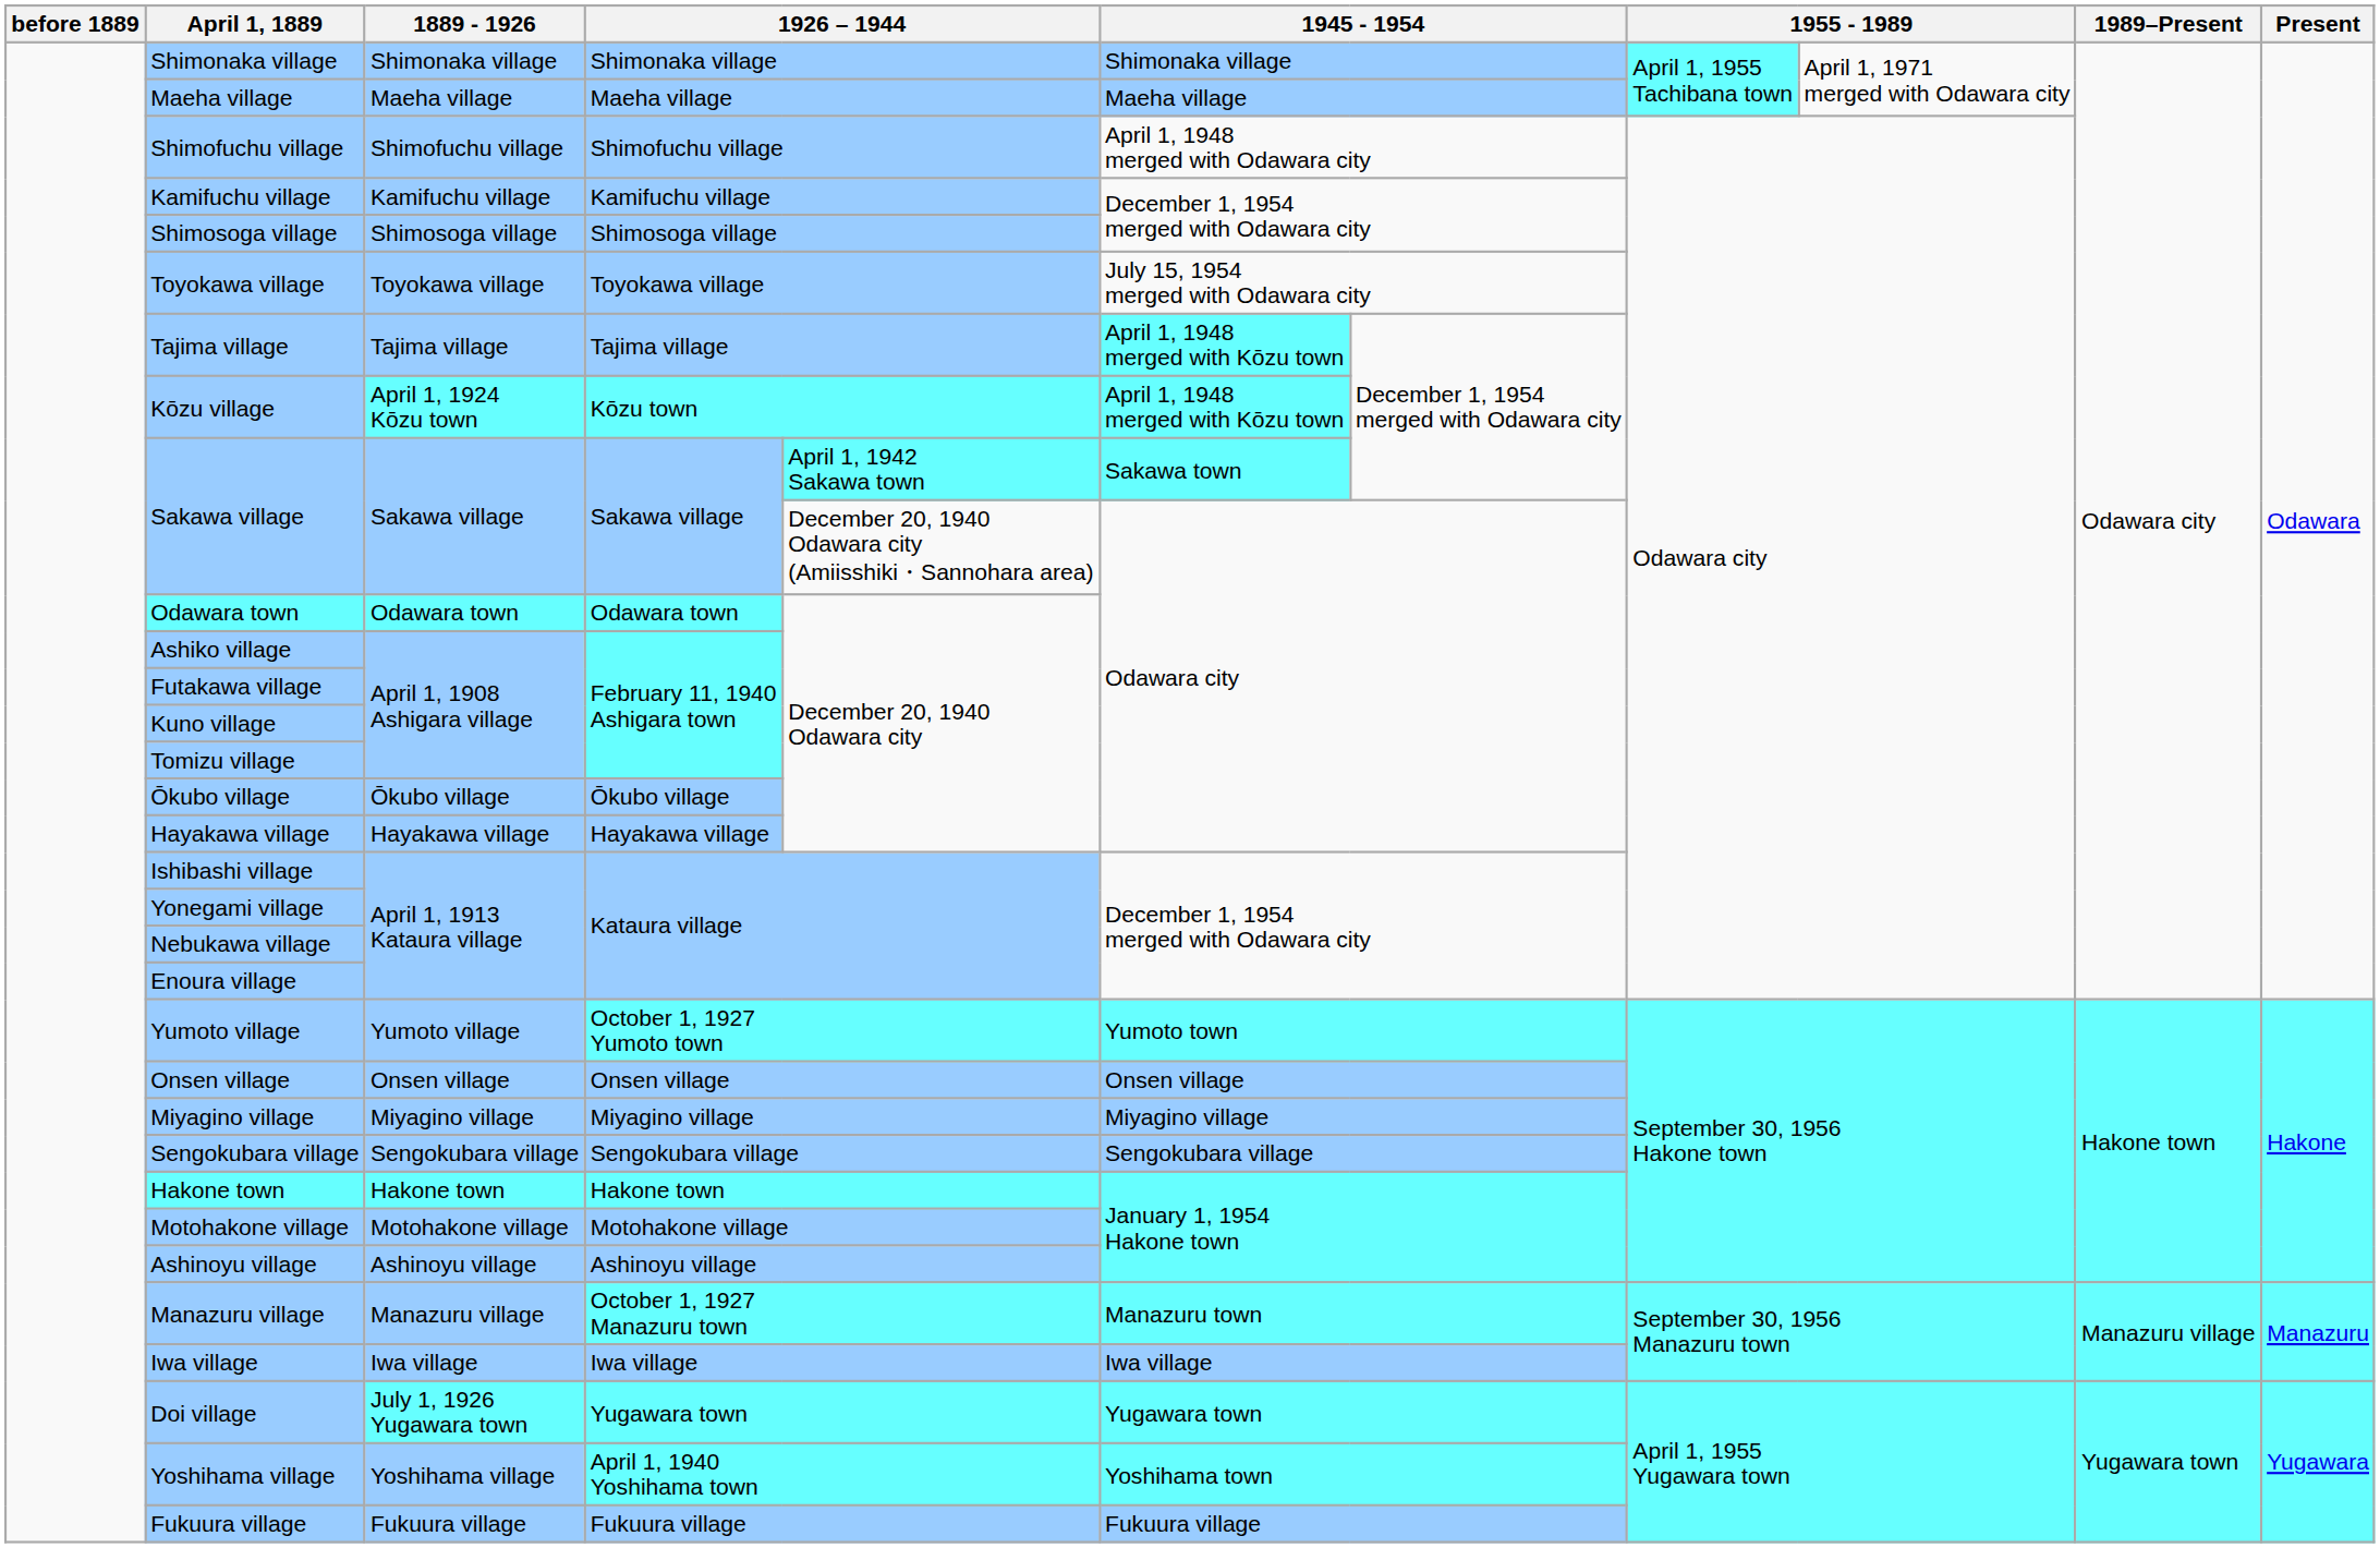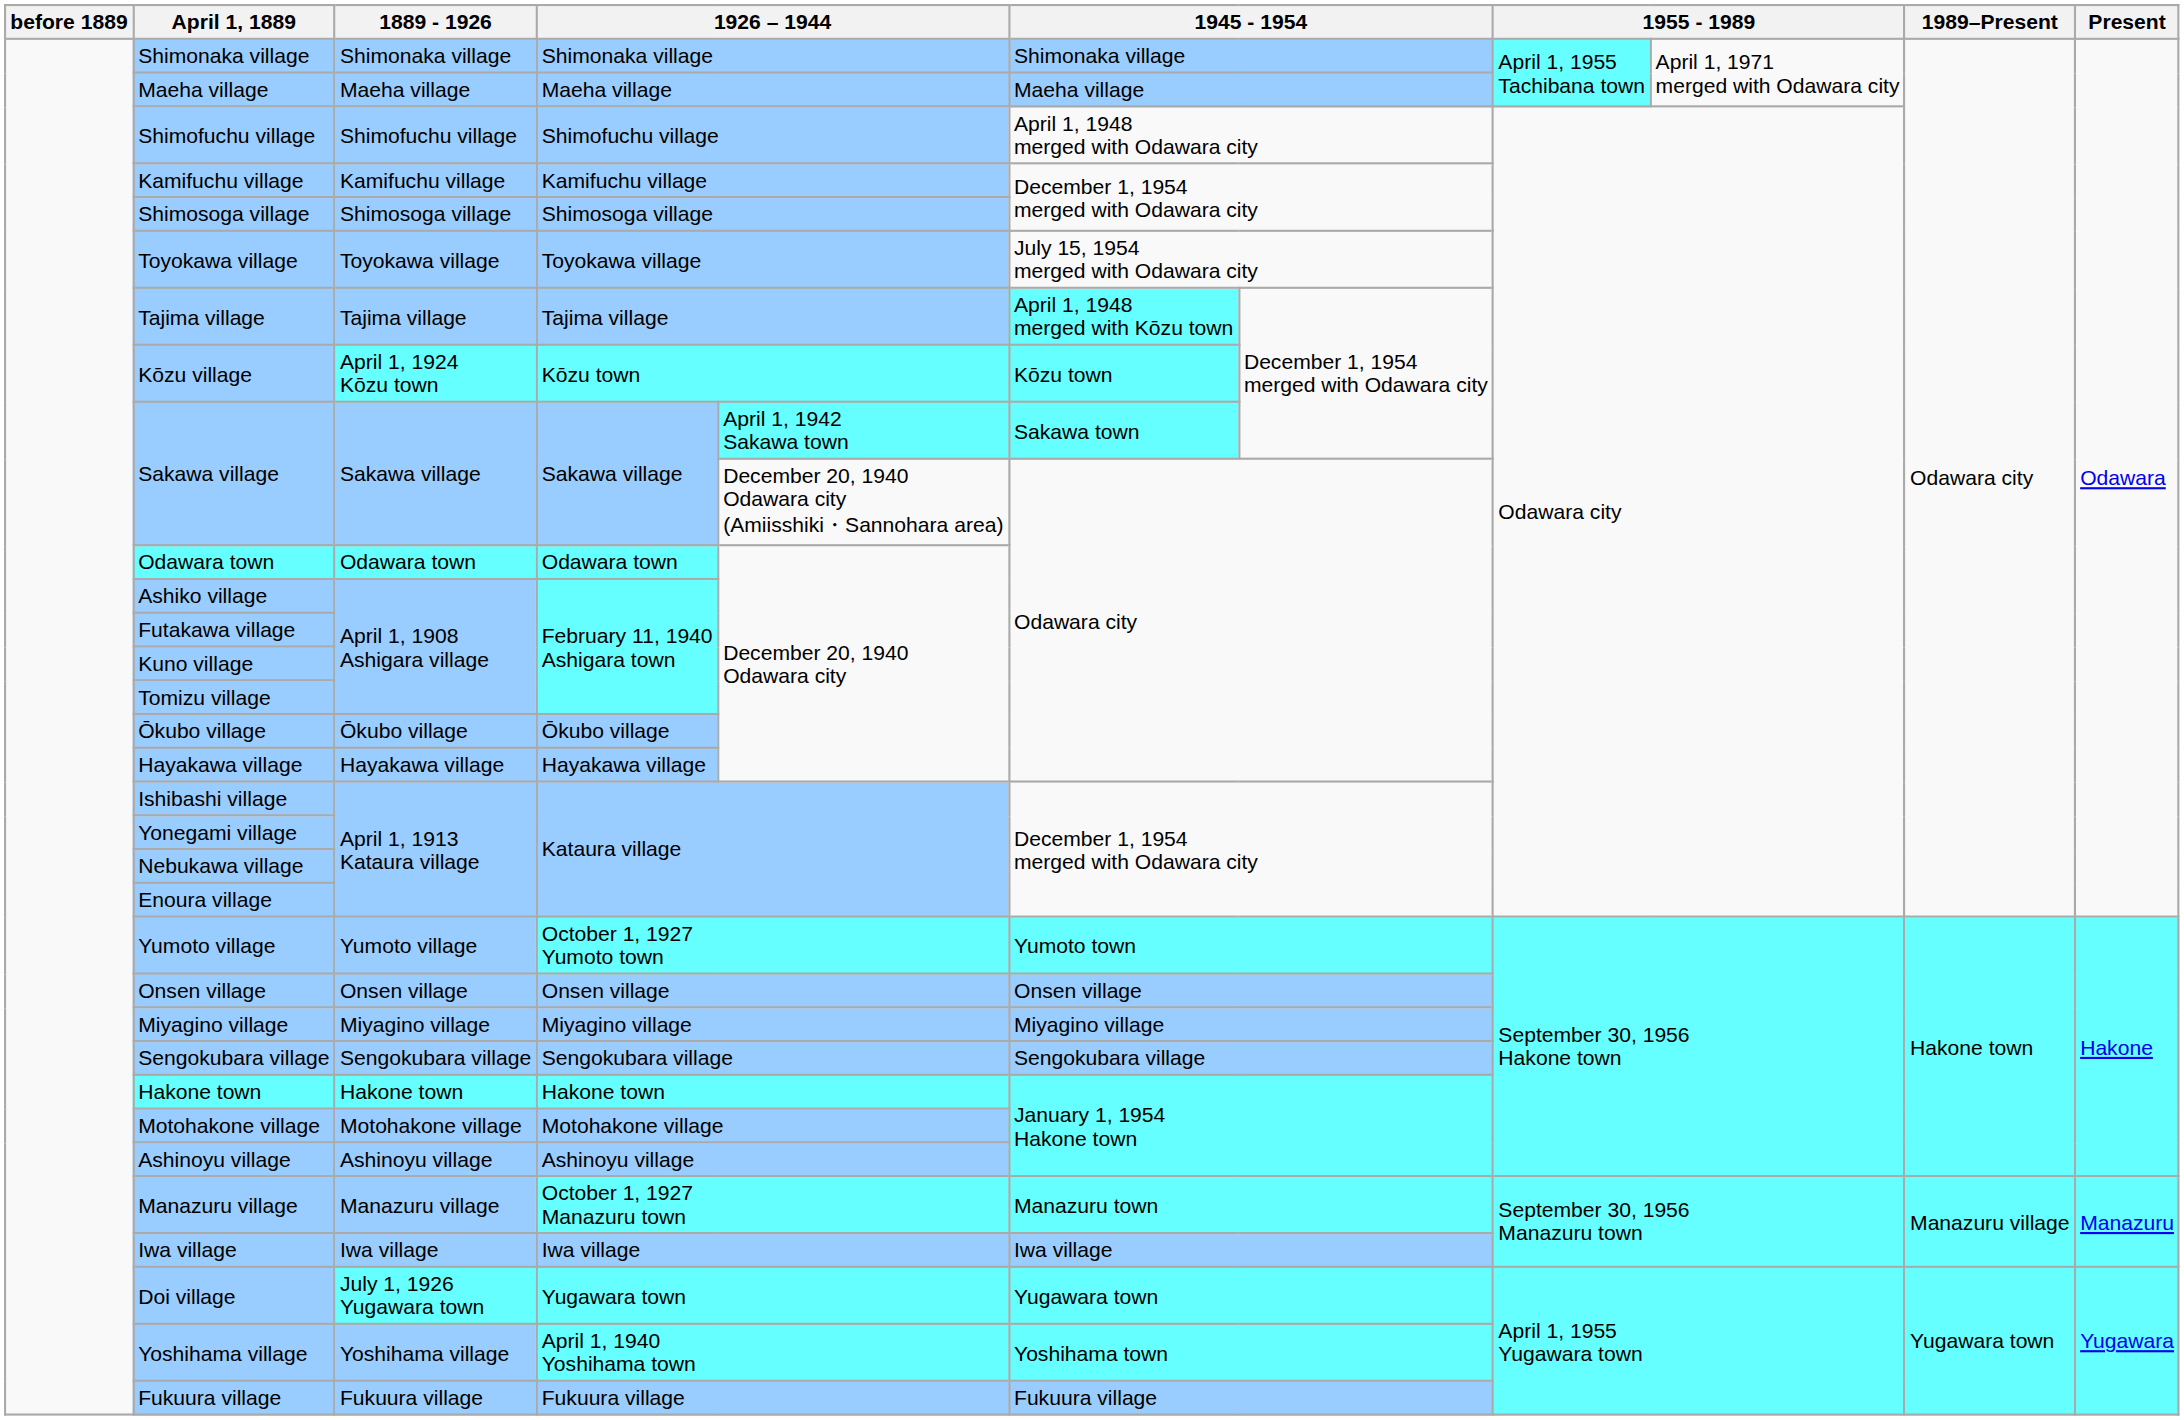Kōzu village | column 6: April 1, 1948 merged with Kōzu town -> Kōzu town
